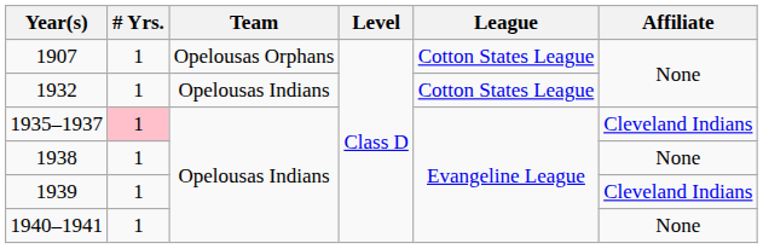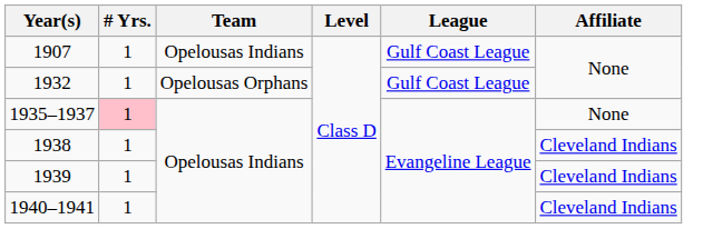1907 | Team: Opelousas Orphans -> Opelousas Indians
1907 | League: Cotton States League -> Gulf Coast League
1932 | Team: Opelousas Indians -> Opelousas Orphans
1932 | League: Cotton States League -> Gulf Coast League
1935–1937 | Affiliate: Cleveland Indians -> None
1938 | Affiliate: None -> Cleveland Indians
1940–1941 | Affiliate: None -> Cleveland Indians
